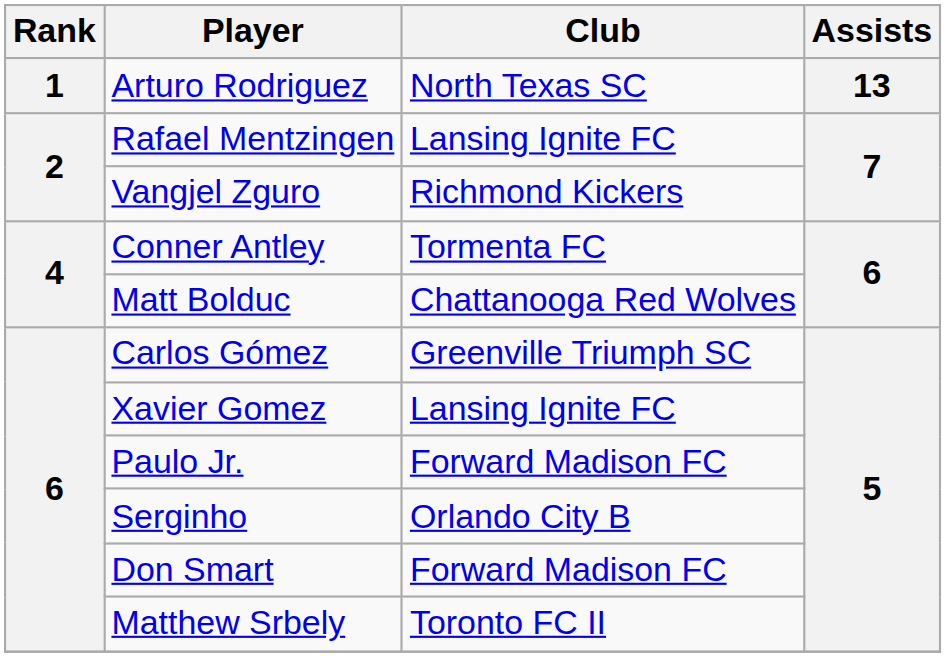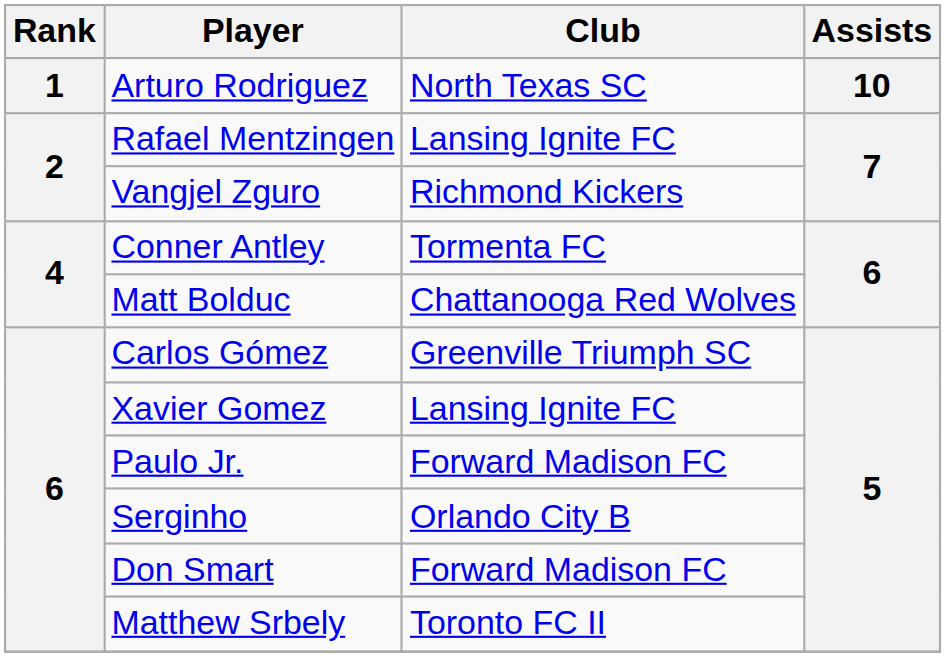Arturo Rodriguez | Assists: 13 -> 10
